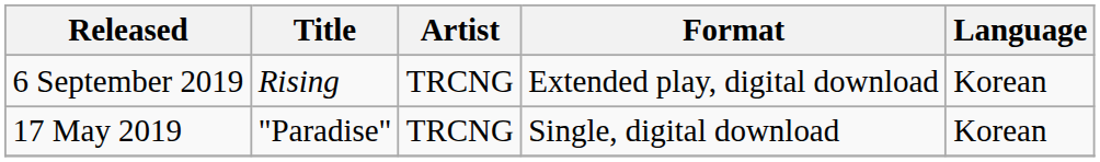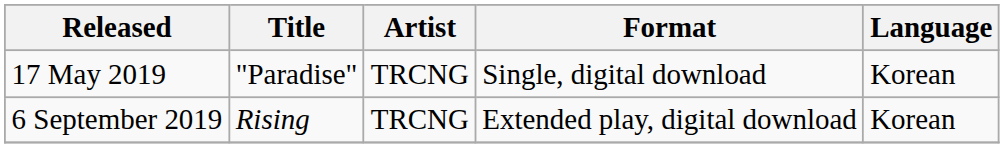rows swapped: 17 May 2019 <-> 6 September 2019
